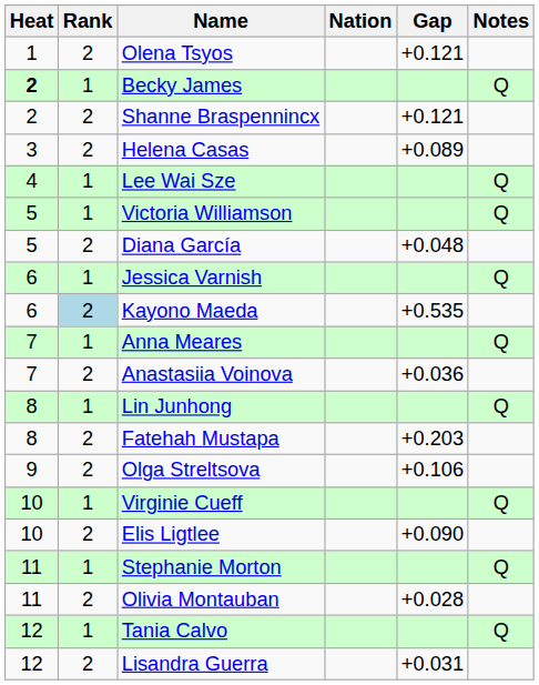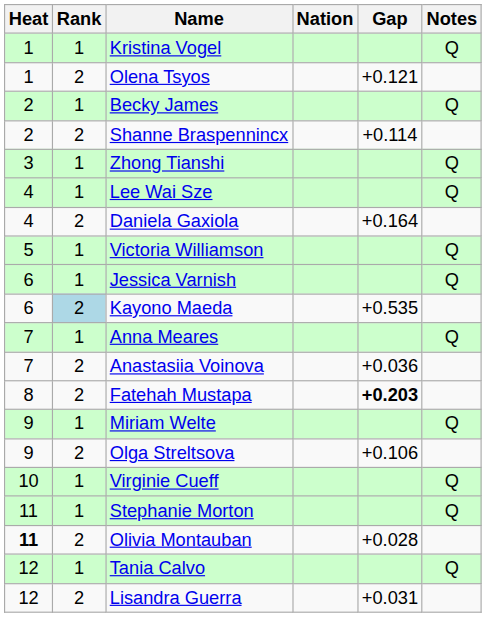+ row: 1 | 1 | Kristina Vogel | Q
Becky James | Heat: bold -> normal
Shanne Braspennincx | Gap: +0.121 -> +0.114
+ row: 3 | 1 | Zhong Tianshi | Q
- row: 3 | 2 | Helena Casas | +0.089
+ row: 4 | 2 | Daniela Gaxiola | +0.164
- row: 5 | 2 | Diana García | +0.048
- row: 8 | 1 | Lin Junhong | Q
Fatehah Mustapa | Gap: normal -> bold
+ row: 9 | 1 | Miriam Welte | Q
- row: 10 | 2 | Elis Ligtlee | +0.090
Olivia Montauban | Heat: normal -> bold
